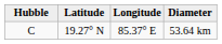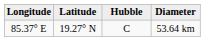columns swapped: Hubble <-> Longitude
